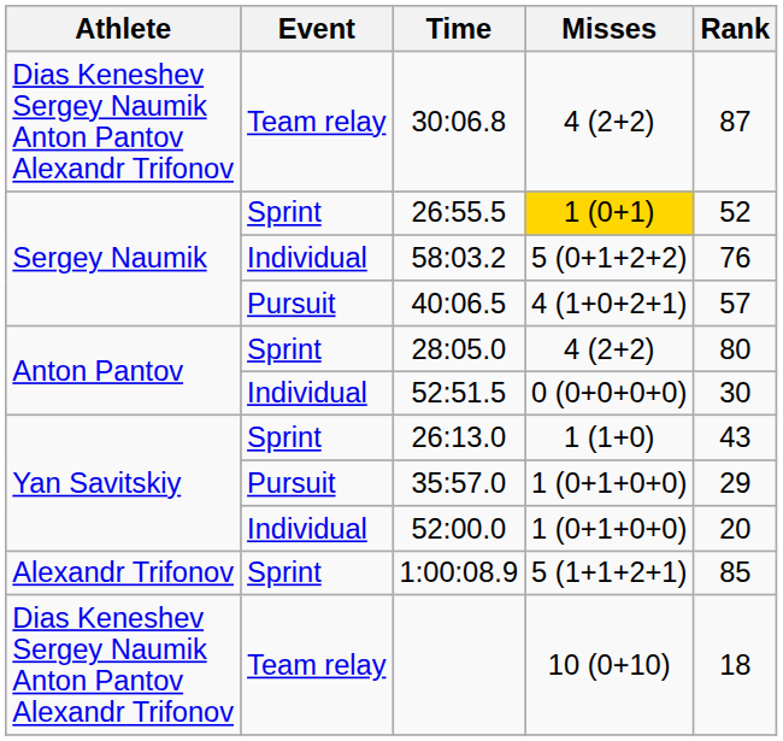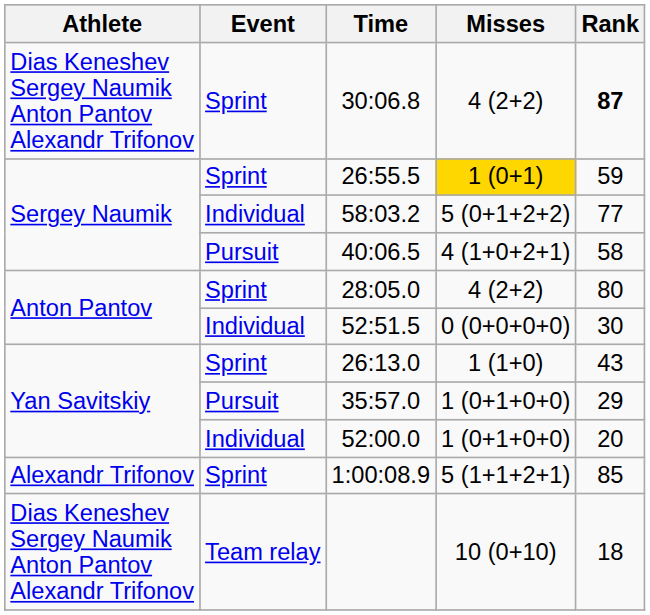30:06.8 | Event: Team relay -> Sprint
30:06.8 | Rank: normal -> bold
26:55.5 | Rank: 52 -> 59
58:03.2 | Rank: 76 -> 77
40:06.5 | Rank: 57 -> 58
